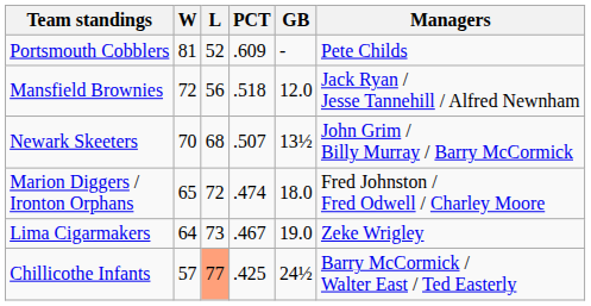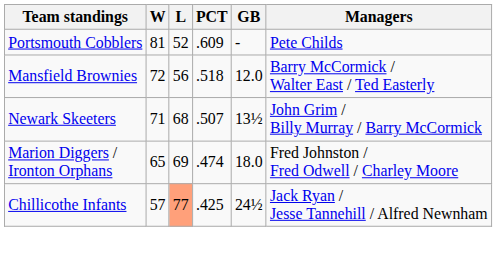Mansfield Brownies | Managers: Jack Ryan / Jesse Tannehill / Alfred Newnham -> Barry McCormick / Walter East / Ted Easterly
Newark Skeeters | W: 70 -> 71
Marion Diggers / Ironton Orphans | L: 72 -> 69
- row: Lima Cigarmakers | 64 | 73 | .467 | 19.0 | Zeke Wrigley
Chillicothe Infants | Managers: Barry McCormick / Walter East / Ted Easterly -> Jack Ryan / Jesse Tannehill / Alfred Newnham
